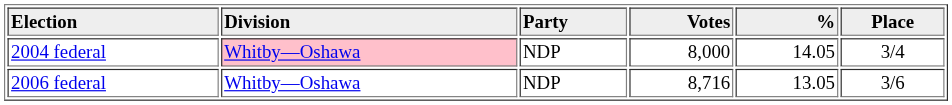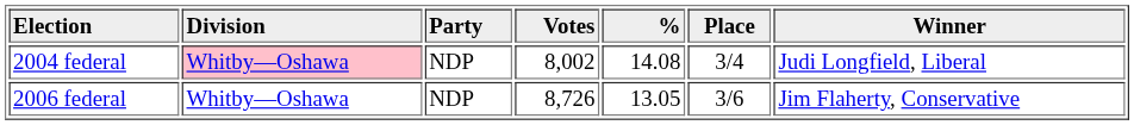+ column: Winner | Judi Longfield, Liberal | Jim Flaherty, Conservative
2004 federal | Votes: 8,000 -> 8,002
2004 federal | %: 14.05 -> 14.08
2006 federal | Votes: 8,716 -> 8,726
